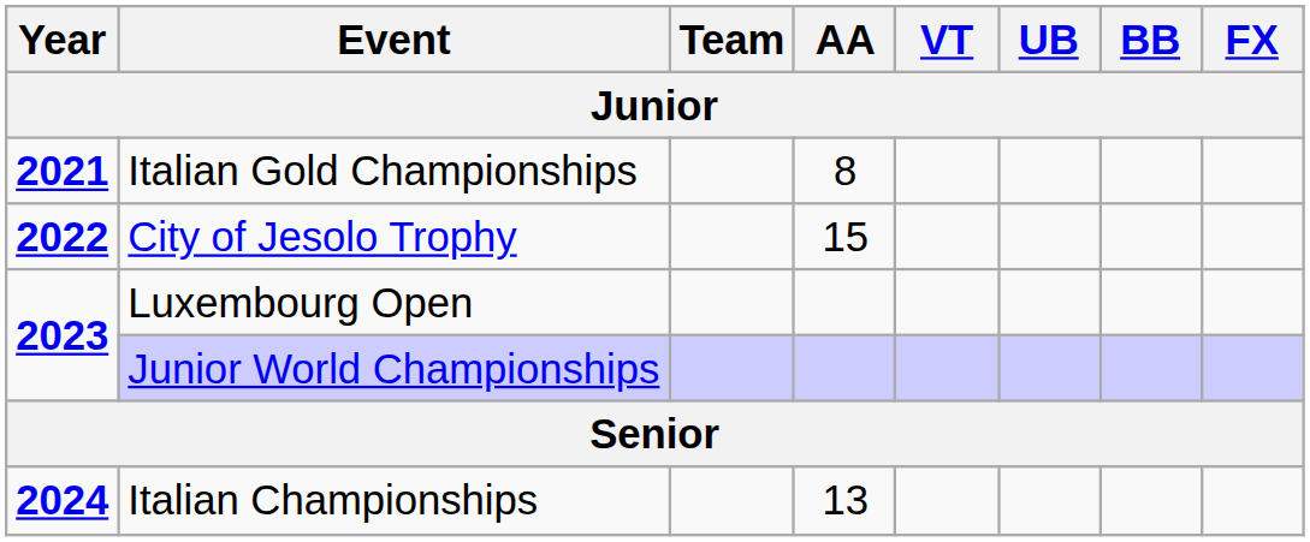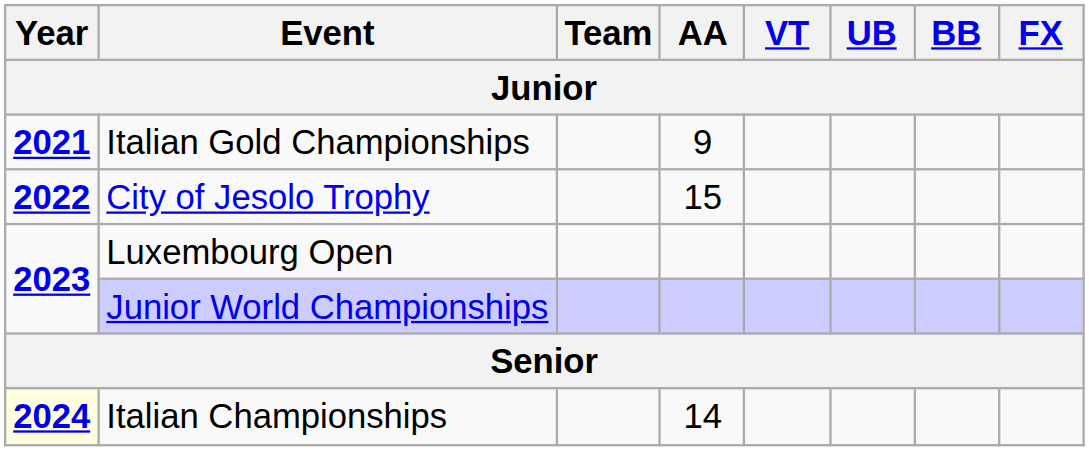Italian Gold Championships | AA: 8 -> 9
Italian Championships | Year: no background -> lightyellow background
Italian Championships | AA: 13 -> 14
